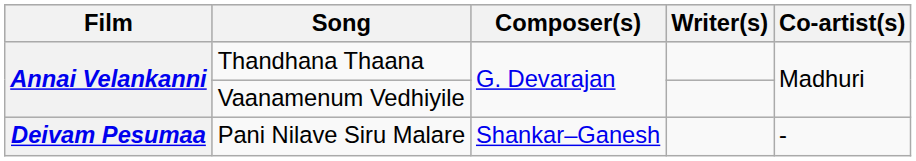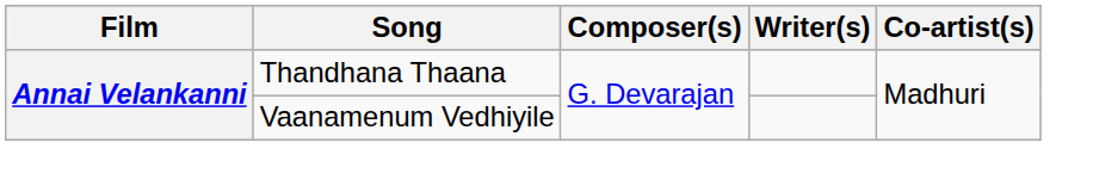- row: Deivam Pesumaa | Pani Nilave Siru Malare | Shankar–Ganesh | -
